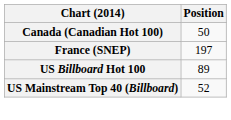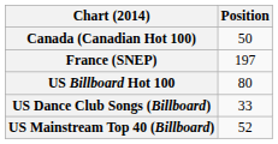US Billboard Hot 100 | Position: 89 -> 80
+ row: US Dance Club Songs (Billboard) | 33
